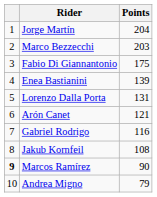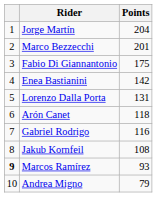Marco Bezzecchi | Points: 203 -> 201
Enea Bastianini | Points: 139 -> 142
Arón Canet | Points: 121 -> 118
Marcos Ramírez | Points: 90 -> 93
